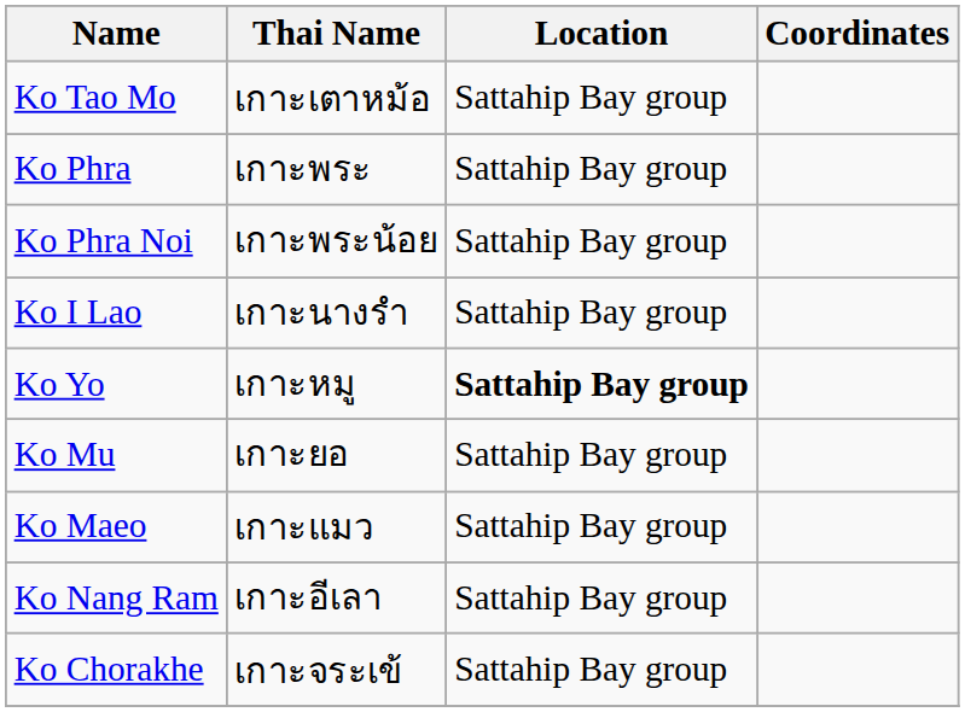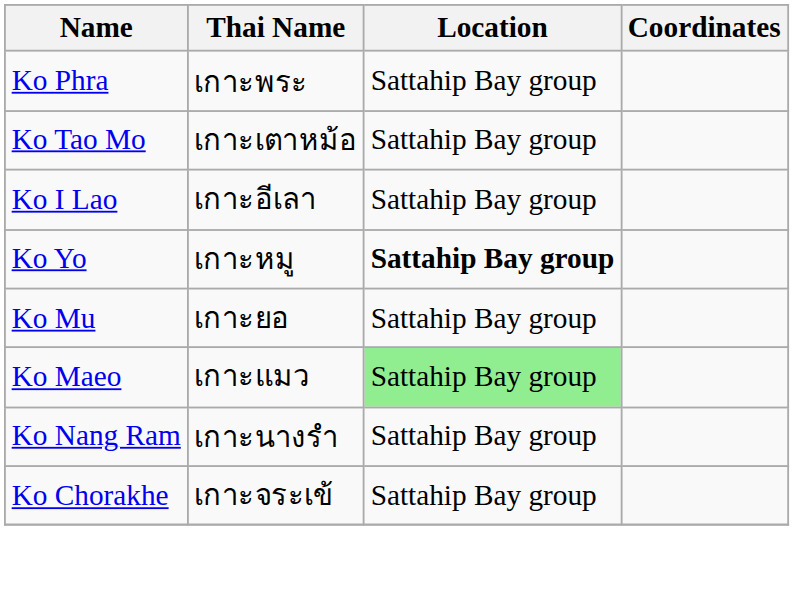rows swapped: Ko Tao Mo <-> Ko Phra
- row: Ko Phra Noi | เกาะพระน้อย | Sattahip Bay group
Ko I Lao | Thai Name: เกาะนางรำ -> เกาะอีเลา
Ko Maeo | Location: no background -> lightgreen background
Ko Nang Ram | Thai Name: เกาะอีเลา -> เกาะนางรำ
